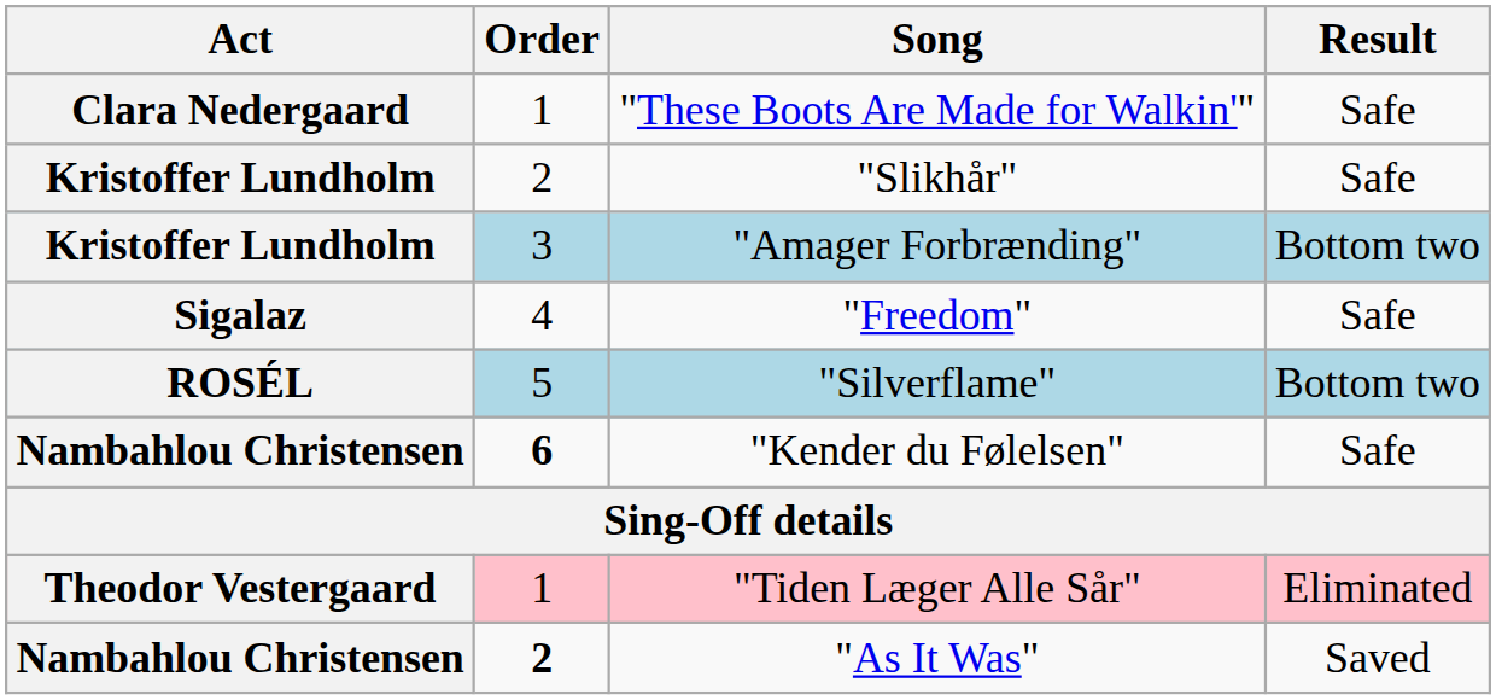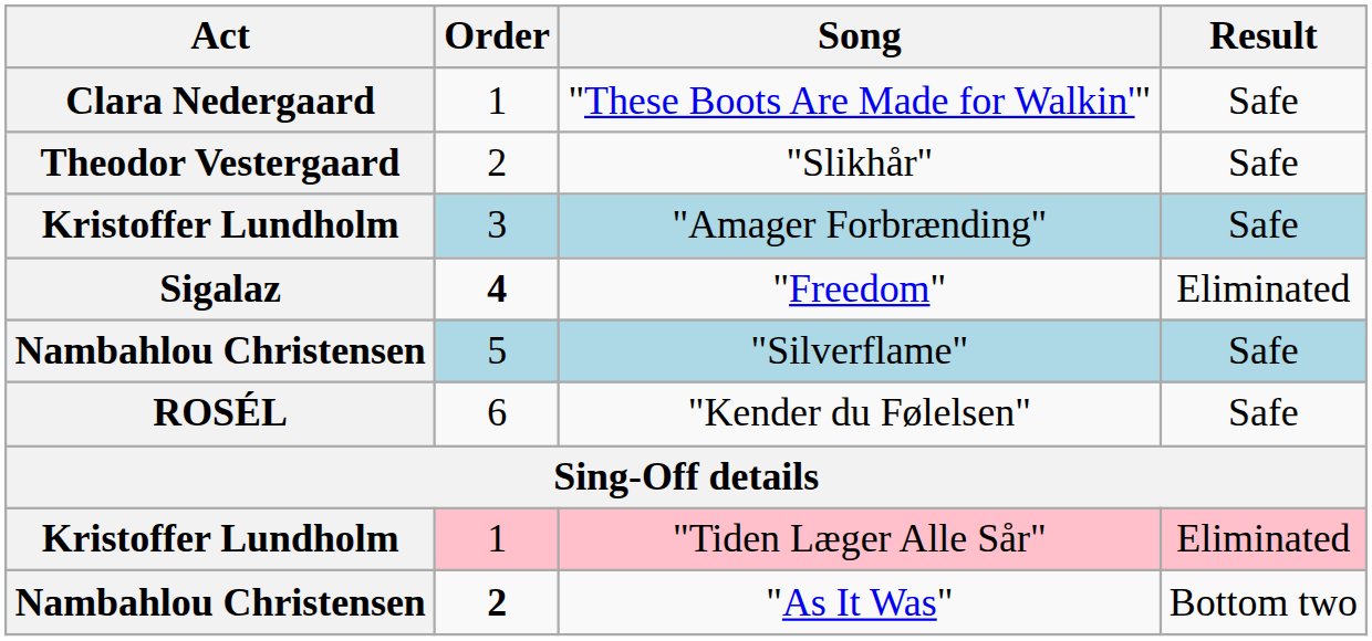"Slikhår" | Act: Kristoffer Lundholm -> Theodor Vestergaard
"Amager Forbrænding" | column 4: Bottom two -> Safe
"Freedom" | Order: normal -> bold
"Freedom" | column 4: Safe -> Eliminated
"Silverflame" | Act: ROSÉL -> Nambahlou Christensen
"Silverflame" | column 4: Bottom two -> Safe
"Kender du Følelsen" | Act: Nambahlou Christensen -> ROSÉL
"Kender du Følelsen" | Order: bold -> normal
"Tiden Læger Alle Sår" | Act: Theodor Vestergaard -> Kristoffer Lundholm
"As It Was" | column 4: Saved -> Bottom two
